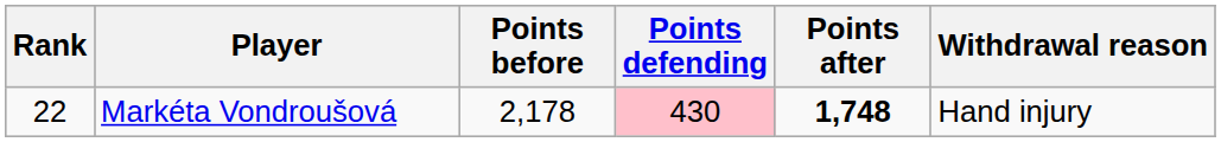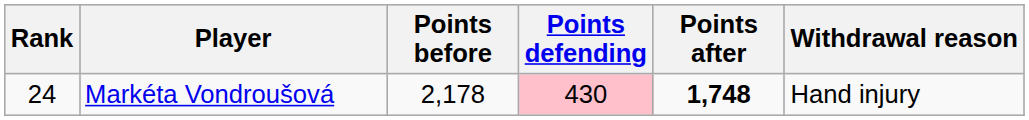Markéta Vondroušová | Rank: 22 -> 24
